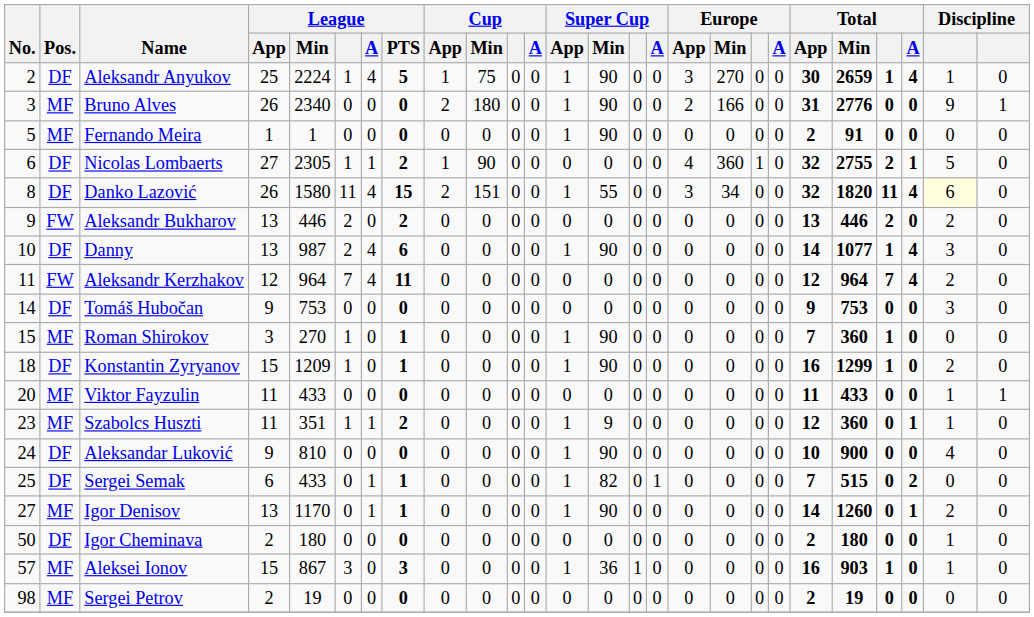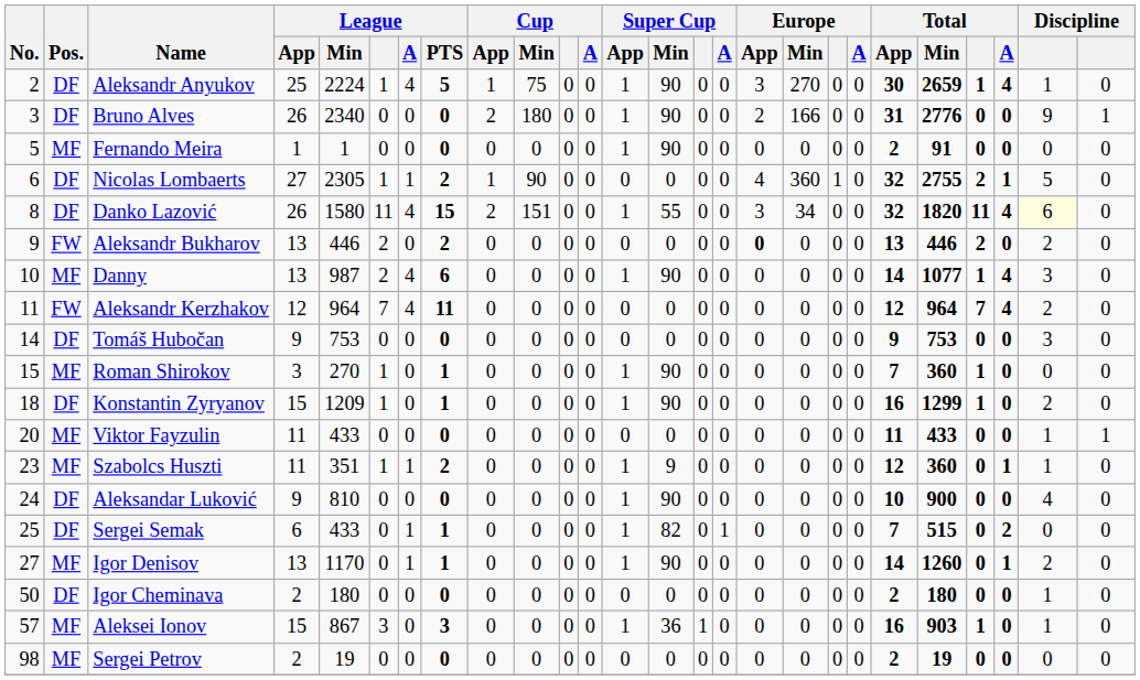Bruno Alves | Pos.: MF -> DF
Aleksandr Bukharov | Europe / App: normal -> bold
Danny | Pos.: DF -> MF
